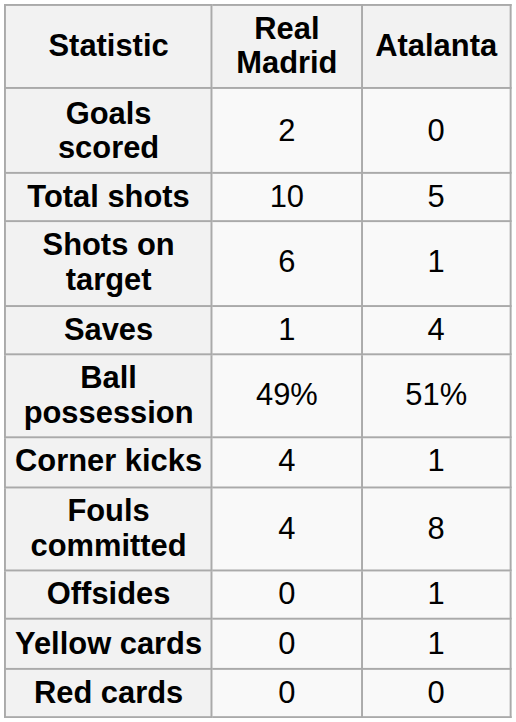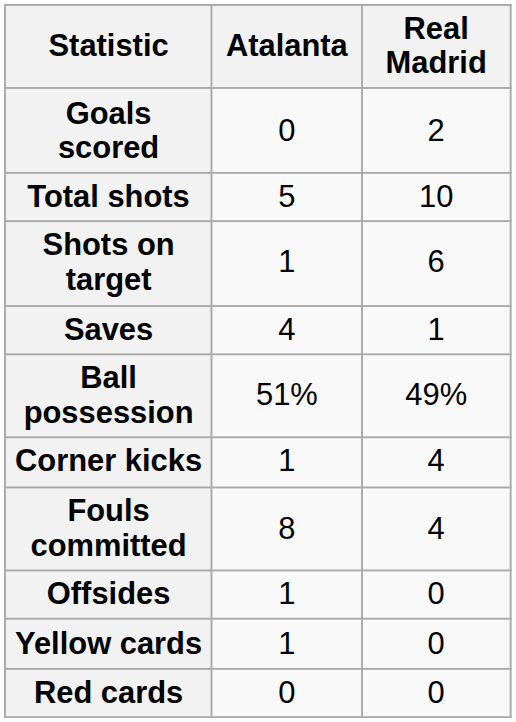columns swapped: Real Madrid <-> Atalanta
